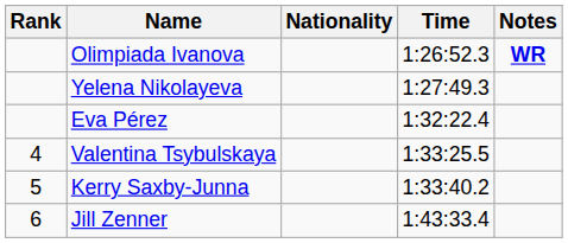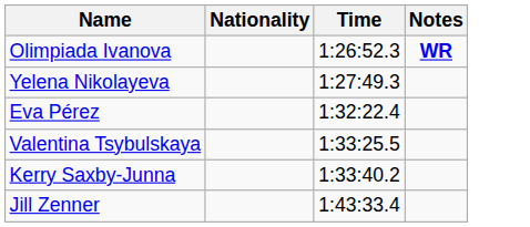- column: Rank | 4 | 5 | 6
